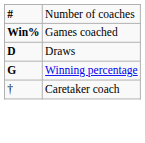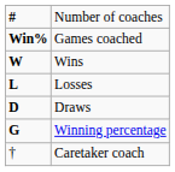+ row: W | Wins
+ row: L | Losses
